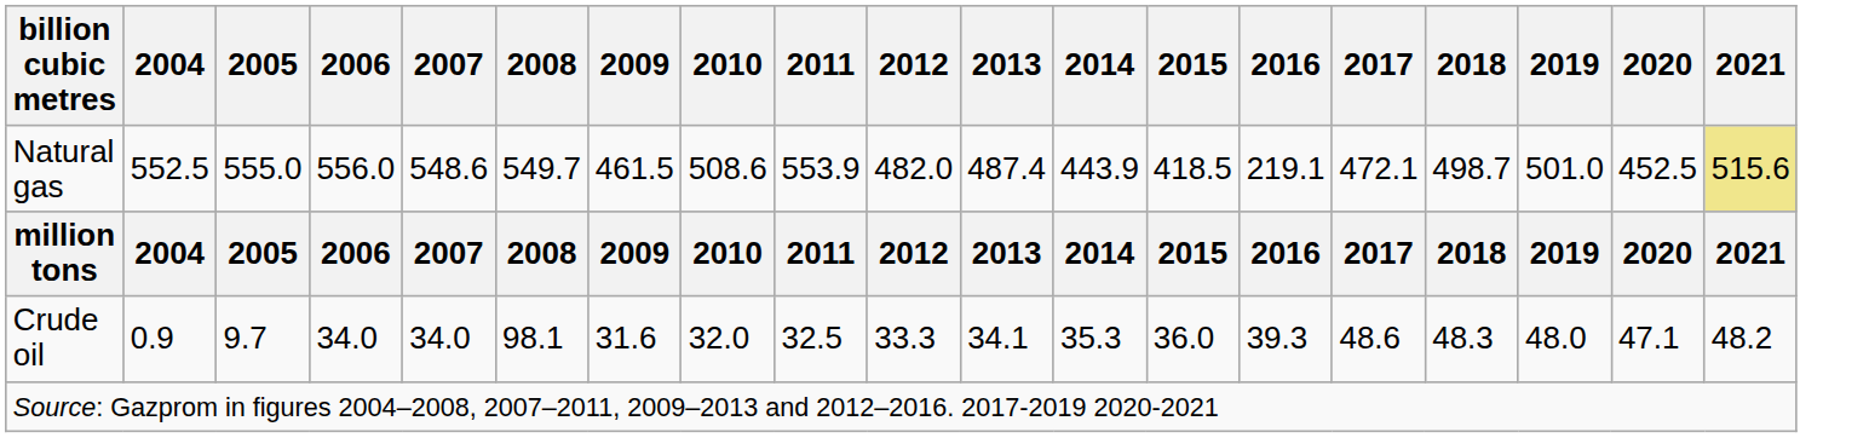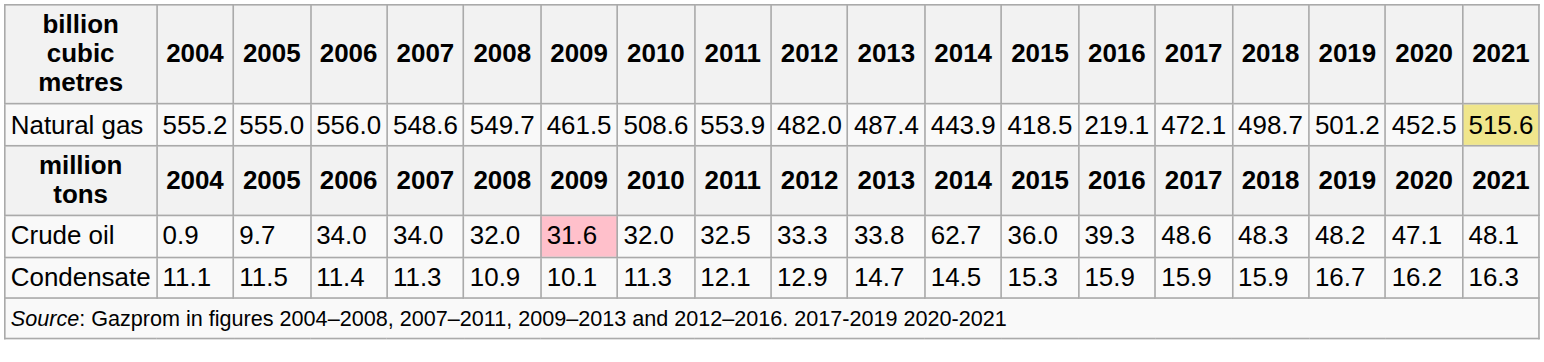Natural gas | 2004: 552.5 -> 555.2
Natural gas | 2019: 501.0 -> 501.2
Crude oil | 2008: 98.1 -> 32.0
Crude oil | 2009: no background -> pink background
Crude oil | 2013: 34.1 -> 33.8
Crude oil | 2014: 35.3 -> 62.7
Crude oil | 2019: 48.0 -> 48.2
Crude oil | 2021: 48.2 -> 48.1
+ row: Condensate | 11.1 | 11.5 | 11.4 | 11.3 | 10.9 | 10.1 | 11.3 | 12.1 | 12.9 | 14.7 | 14.5 | 15.3 | 15.9 | 15.9 | 15.9 | 16.7 | 16.2 | 16.3
